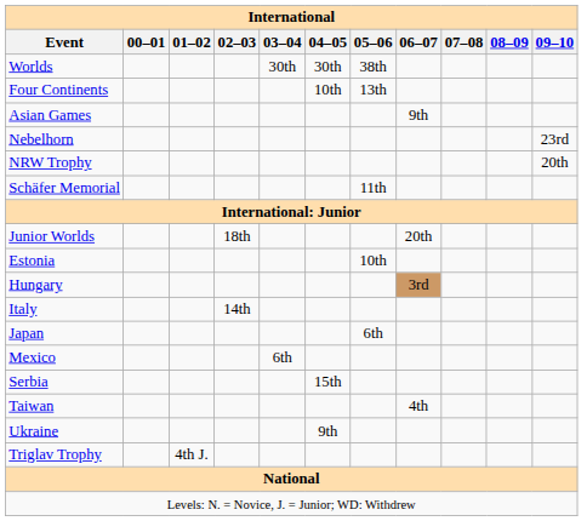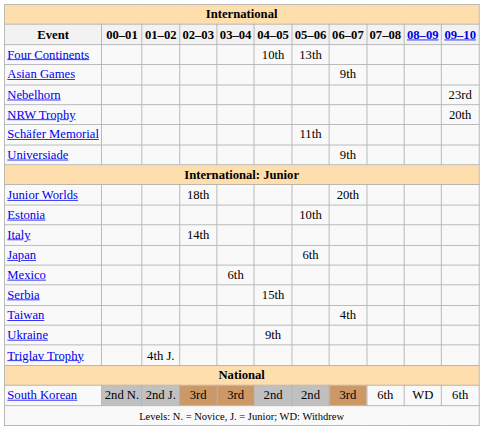- row: Worlds | 30th | 30th | 38th
+ row: Universiade | 9th
- row: Hungary | 3rd
+ row: South Korean | 2nd N. | 2nd J. | 3rd | 3rd | 2nd | 2nd | 3rd | 6th | WD | 6th
